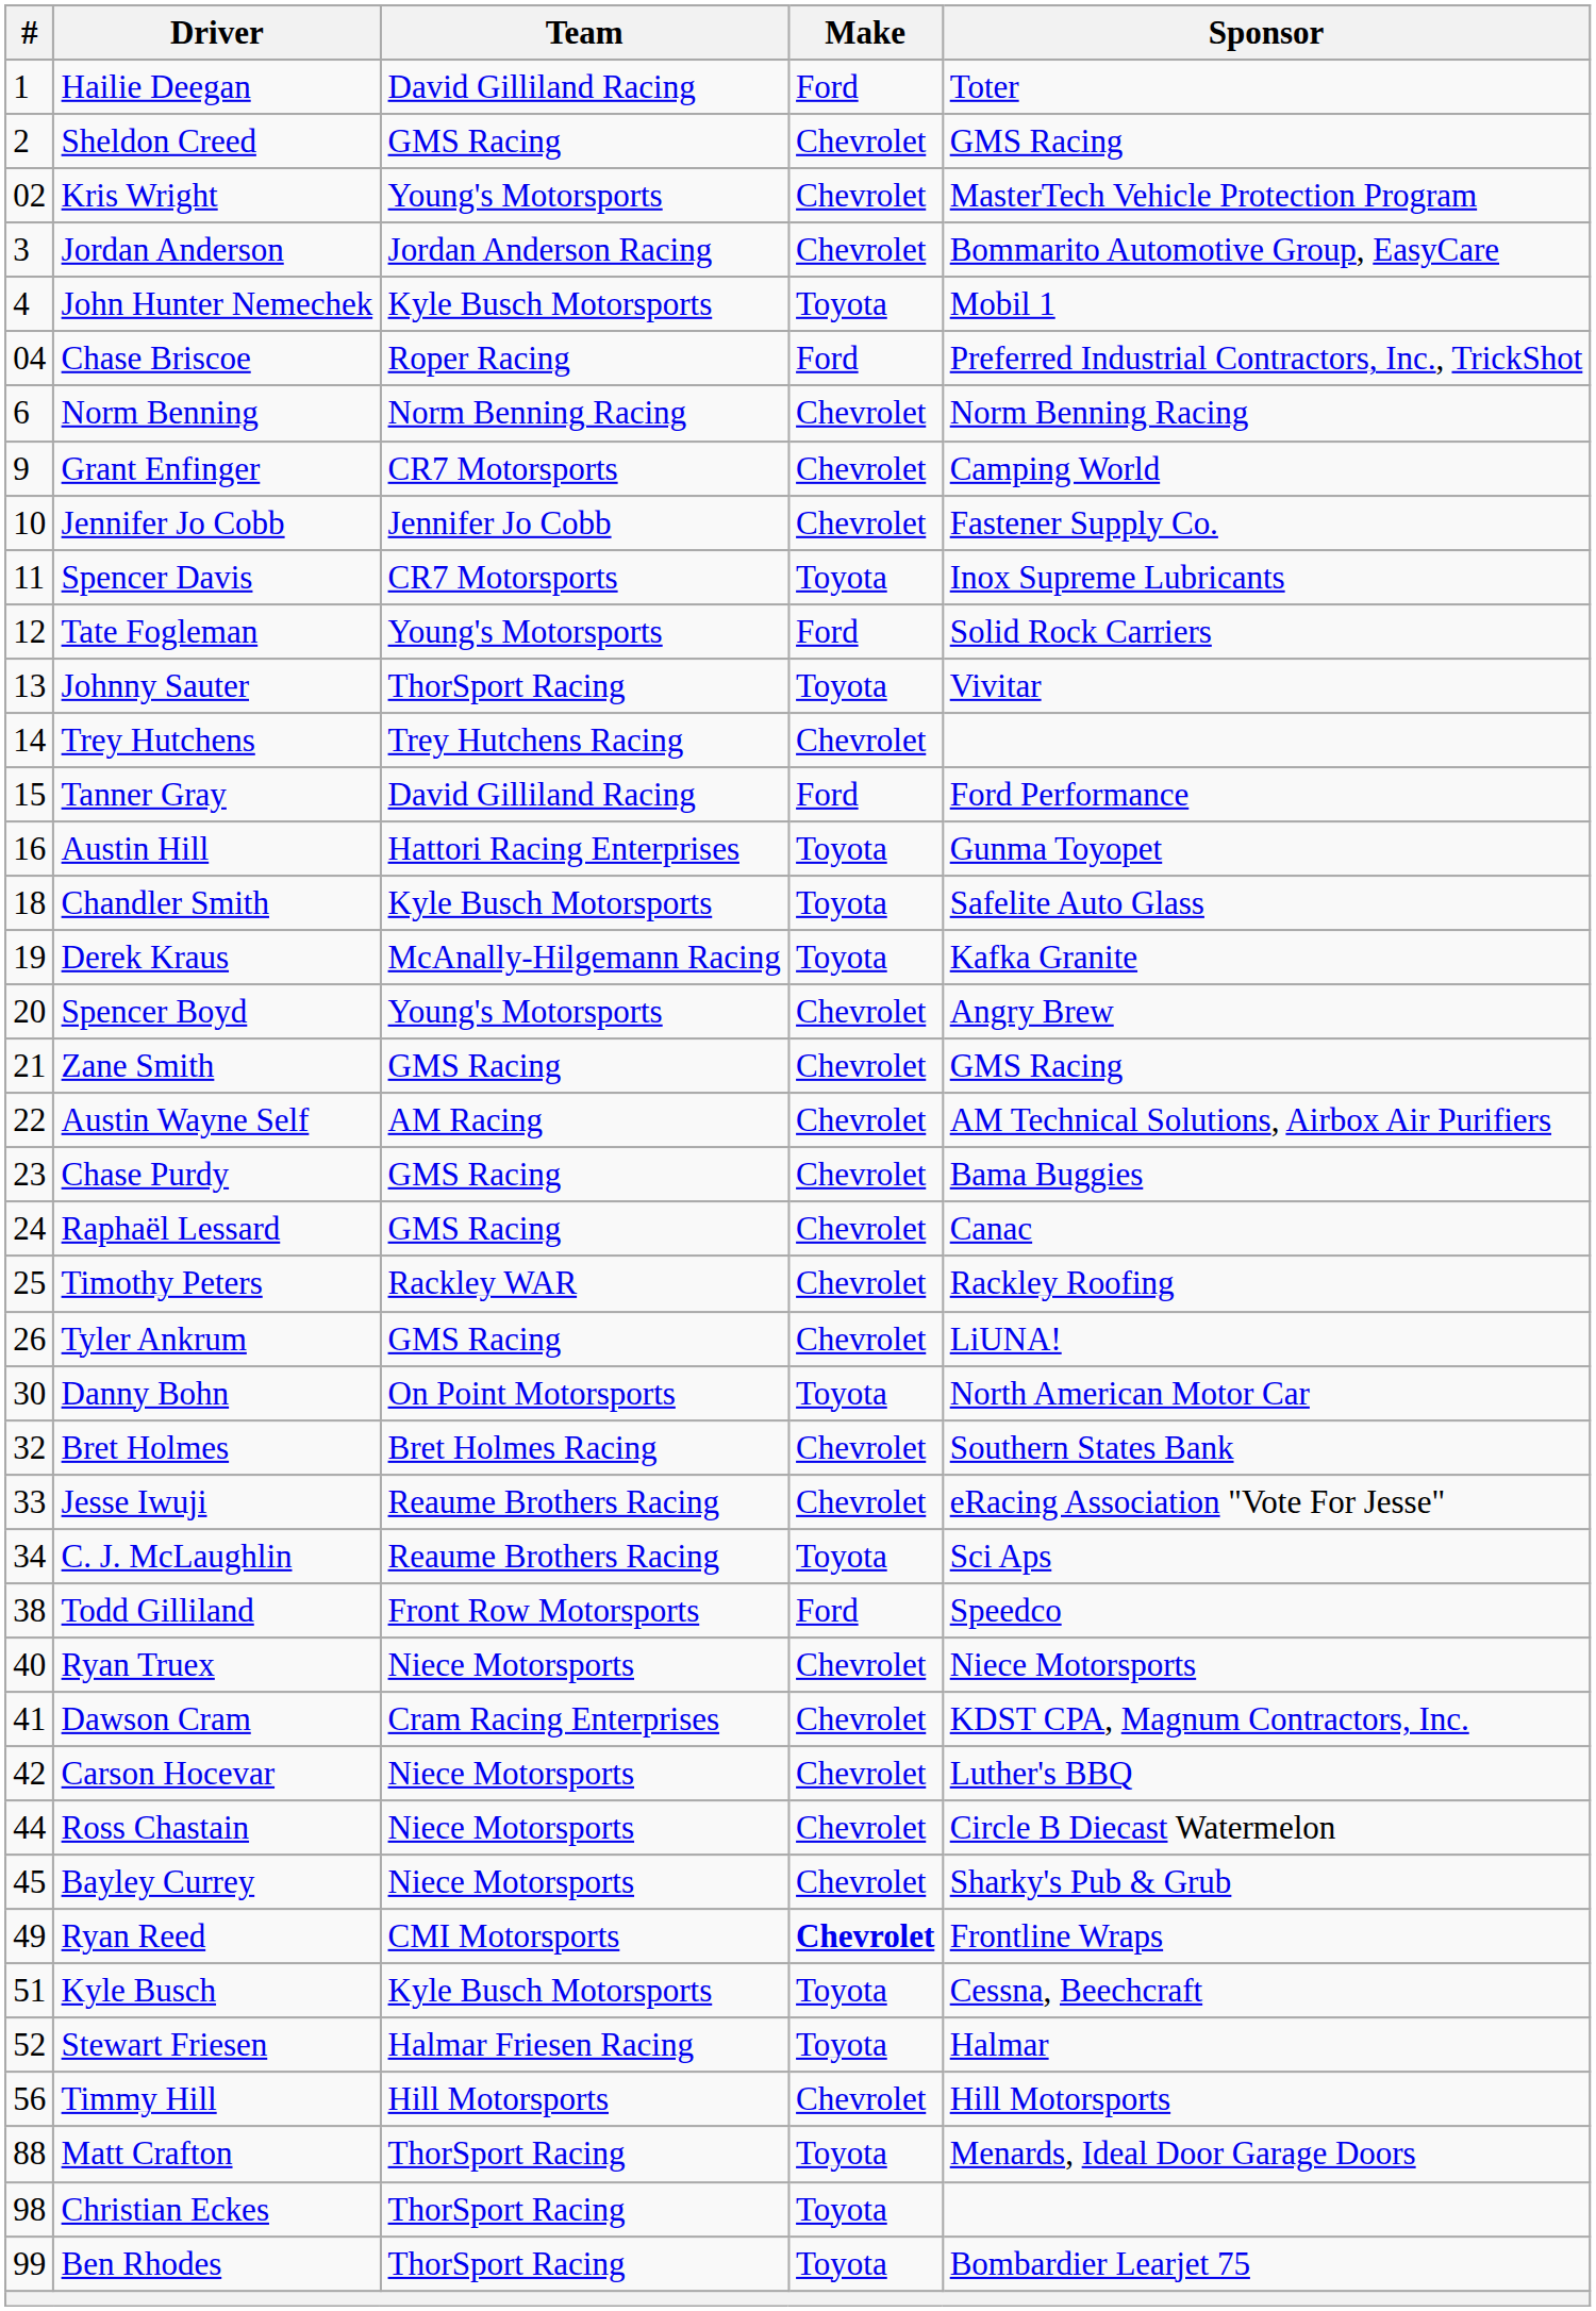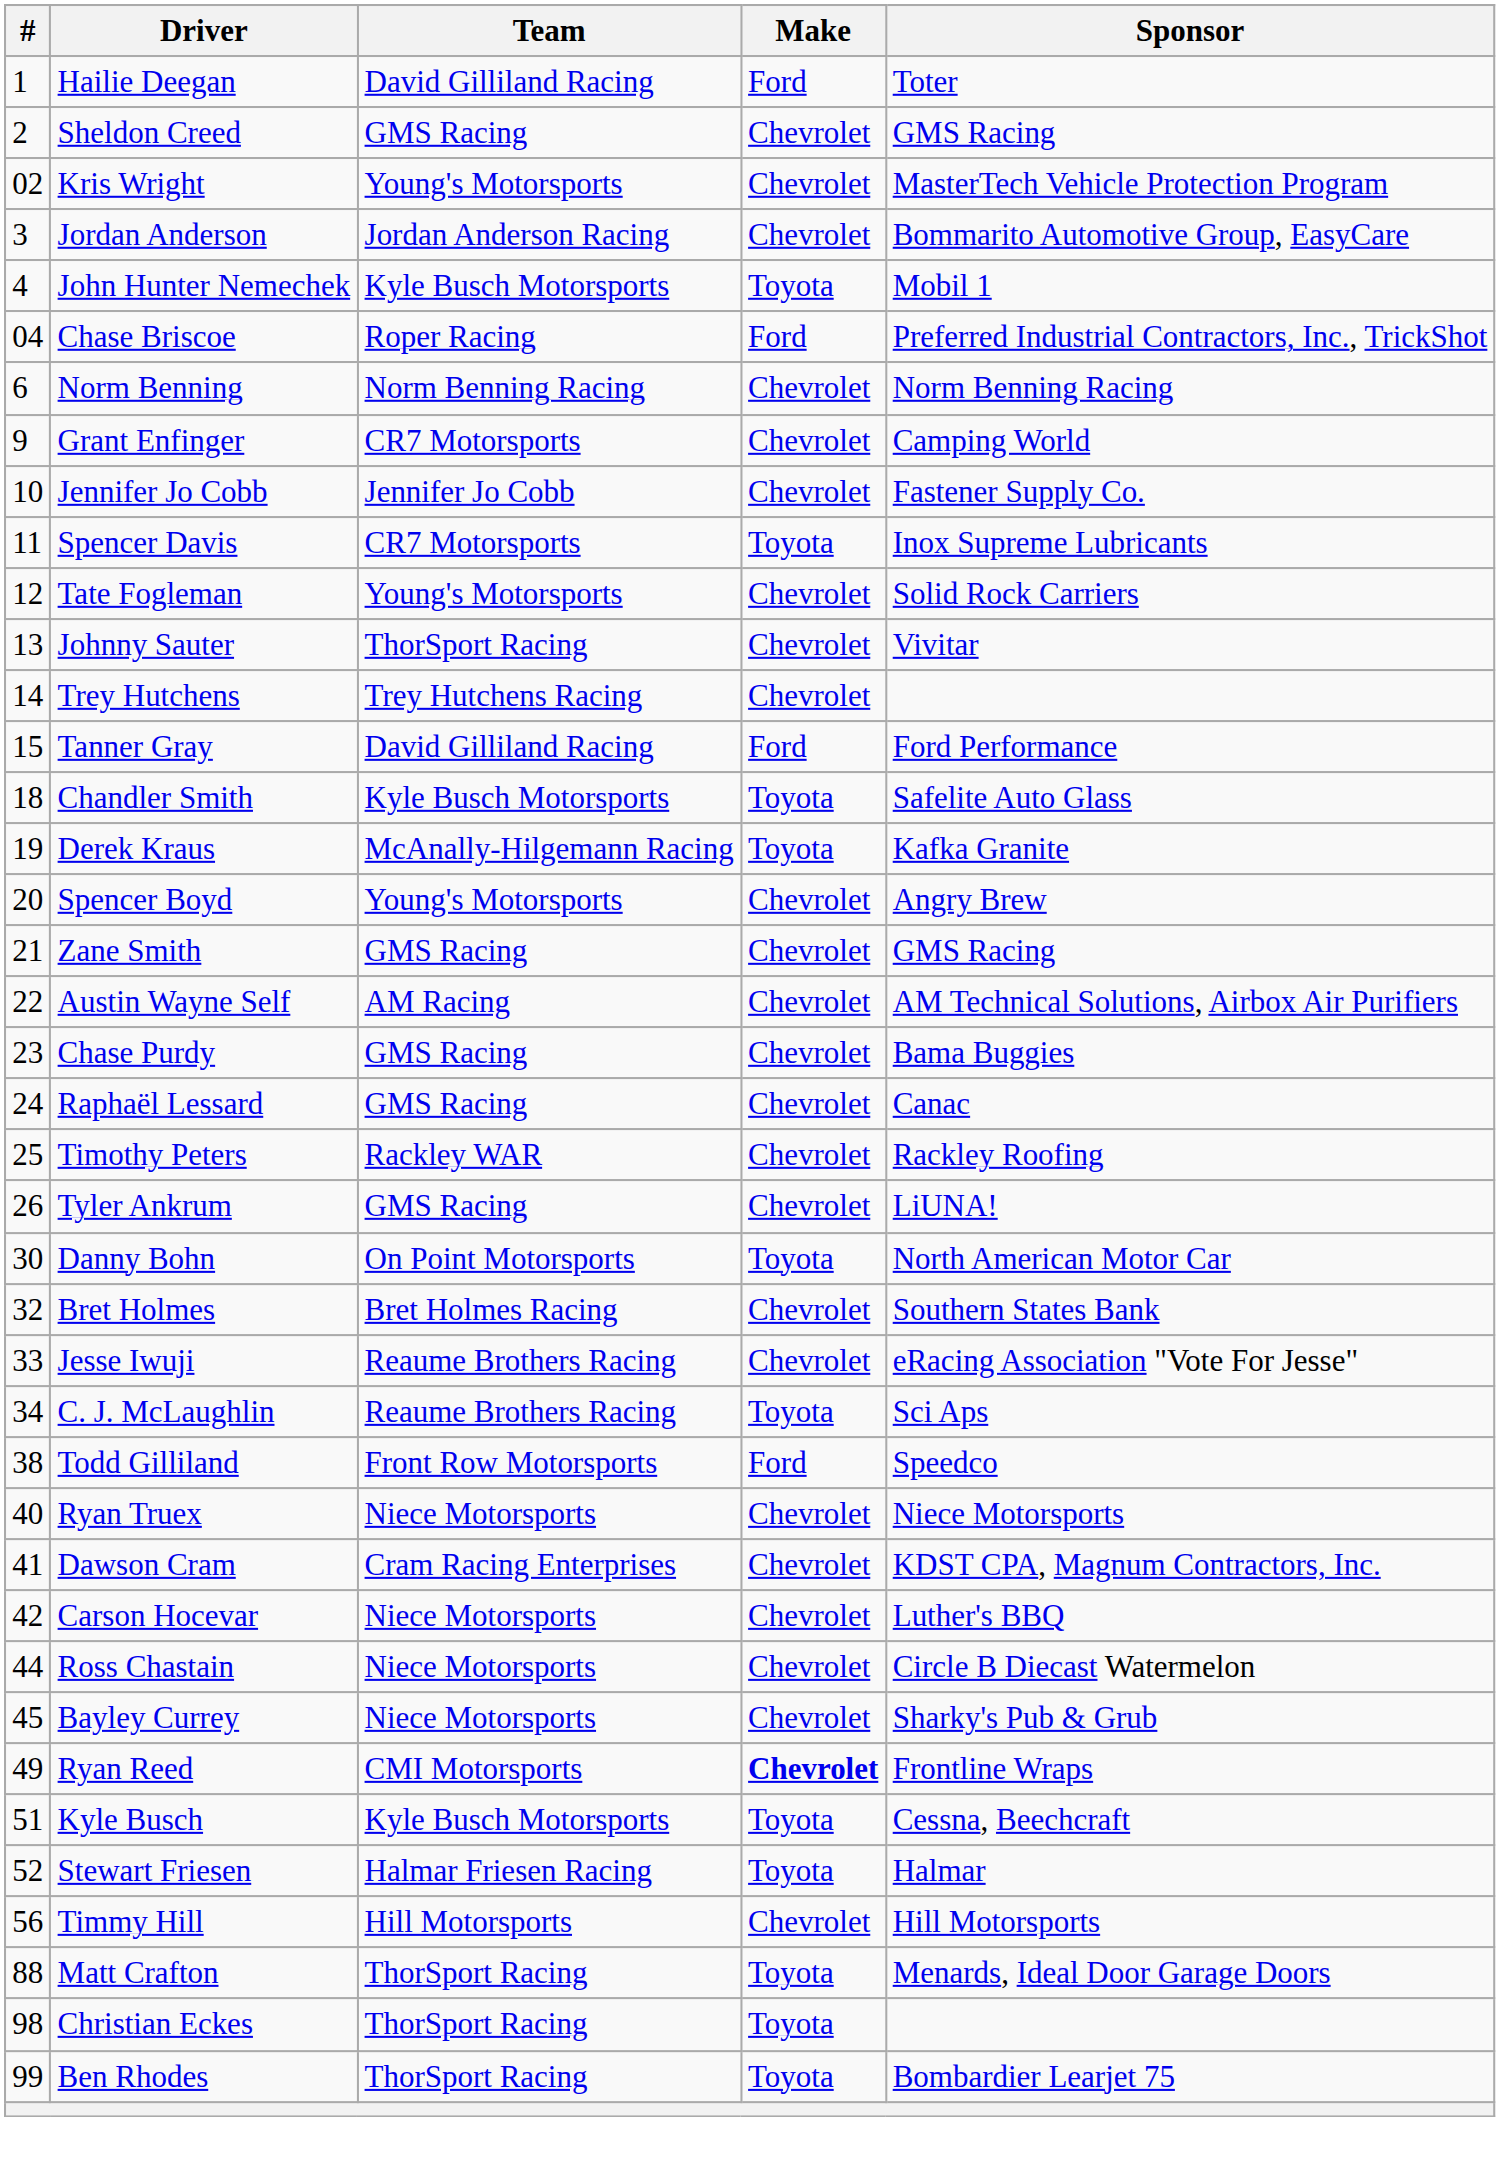Tate Fogleman | Make: Ford -> Chevrolet
Johnny Sauter | Make: Toyota -> Chevrolet
- row: 16 | Austin Hill | Hattori Racing Enterprises | Toyota | Gunma Toyopet
